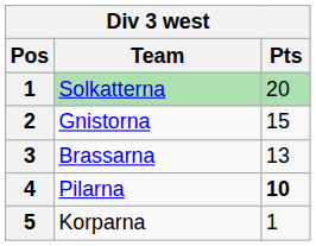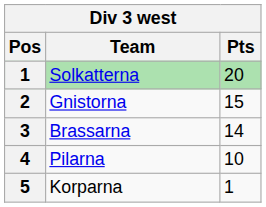Brassarna | Pts: 13 -> 14
Pilarna | Pts: bold -> normal
